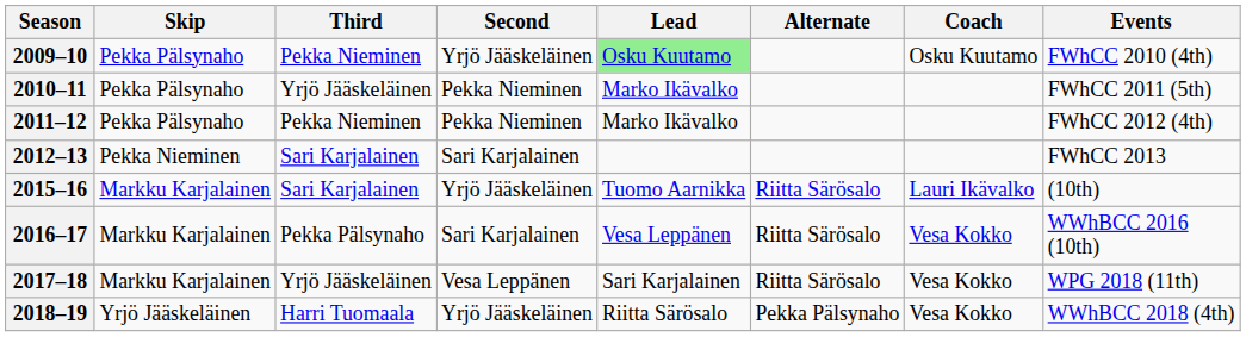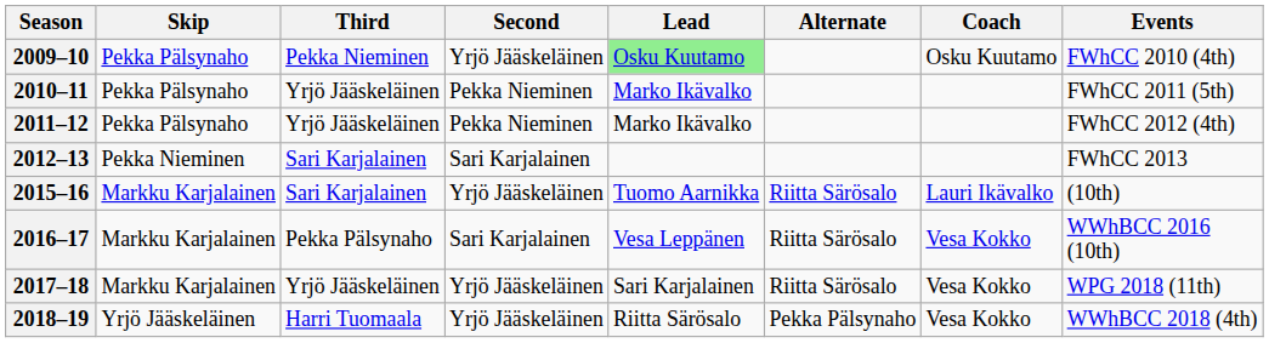2011–12 | Third: Pekka Nieminen -> Yrjö Jääskeläinen
2017–18 | Second: Vesa Leppänen -> Yrjö Jääskeläinen
